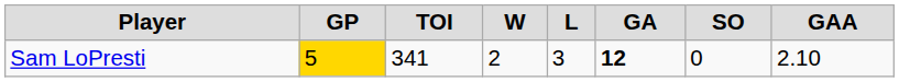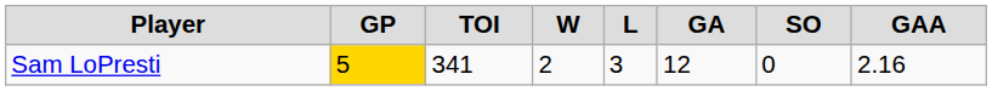Sam LoPresti | GA: bold -> normal
Sam LoPresti | GAA: 2.10 -> 2.16
